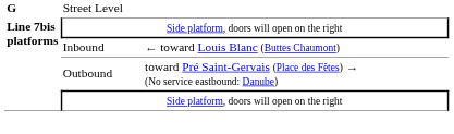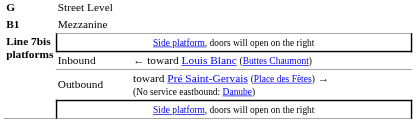+ row: B1 | Mezzanine
